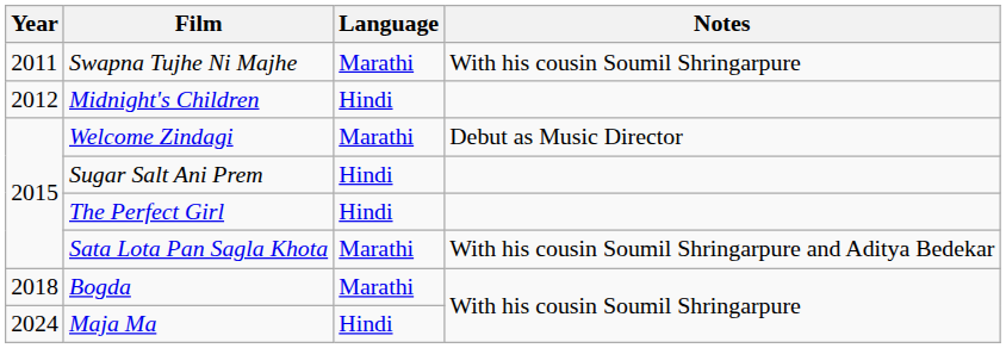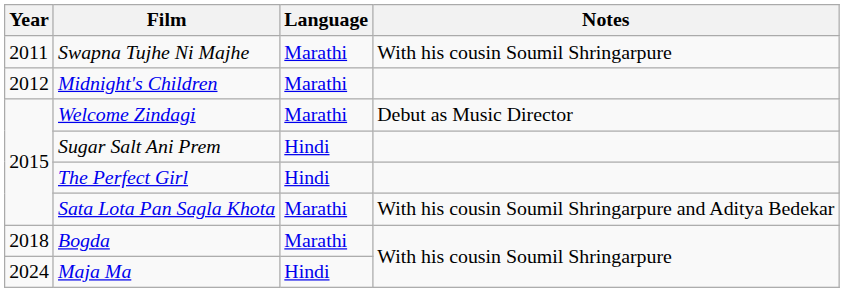Midnight's Children | Language: Hindi -> Marathi
